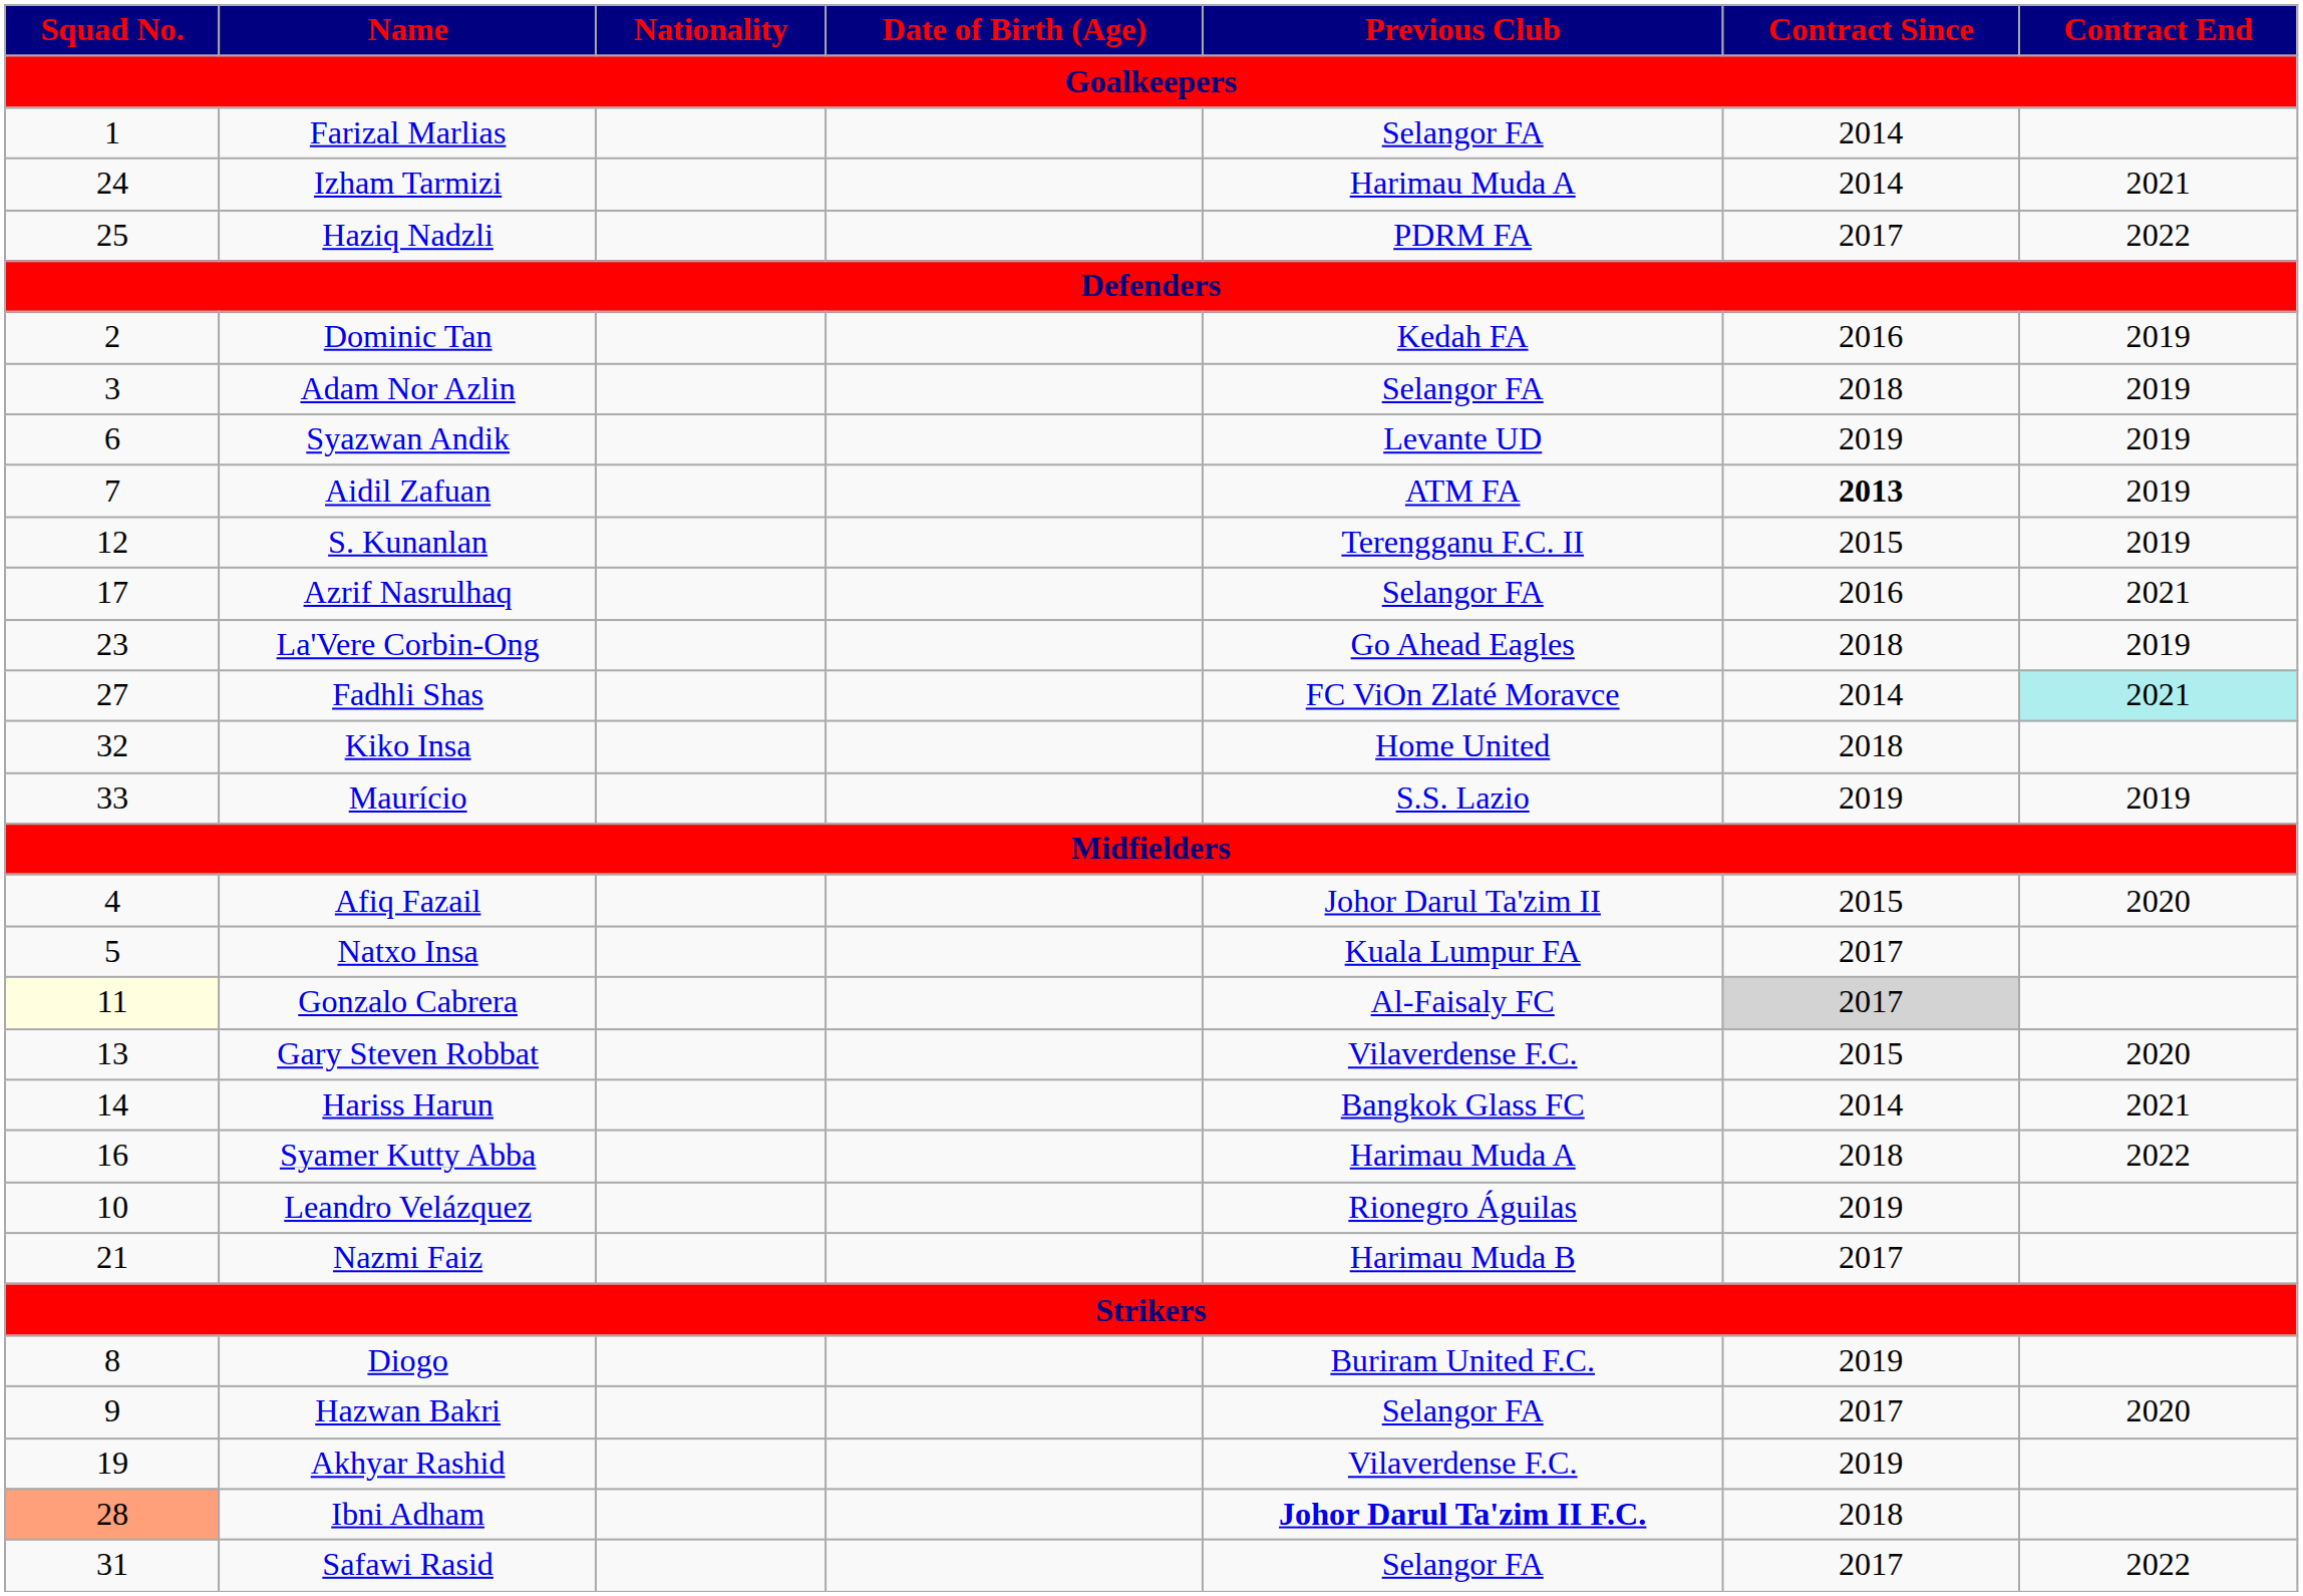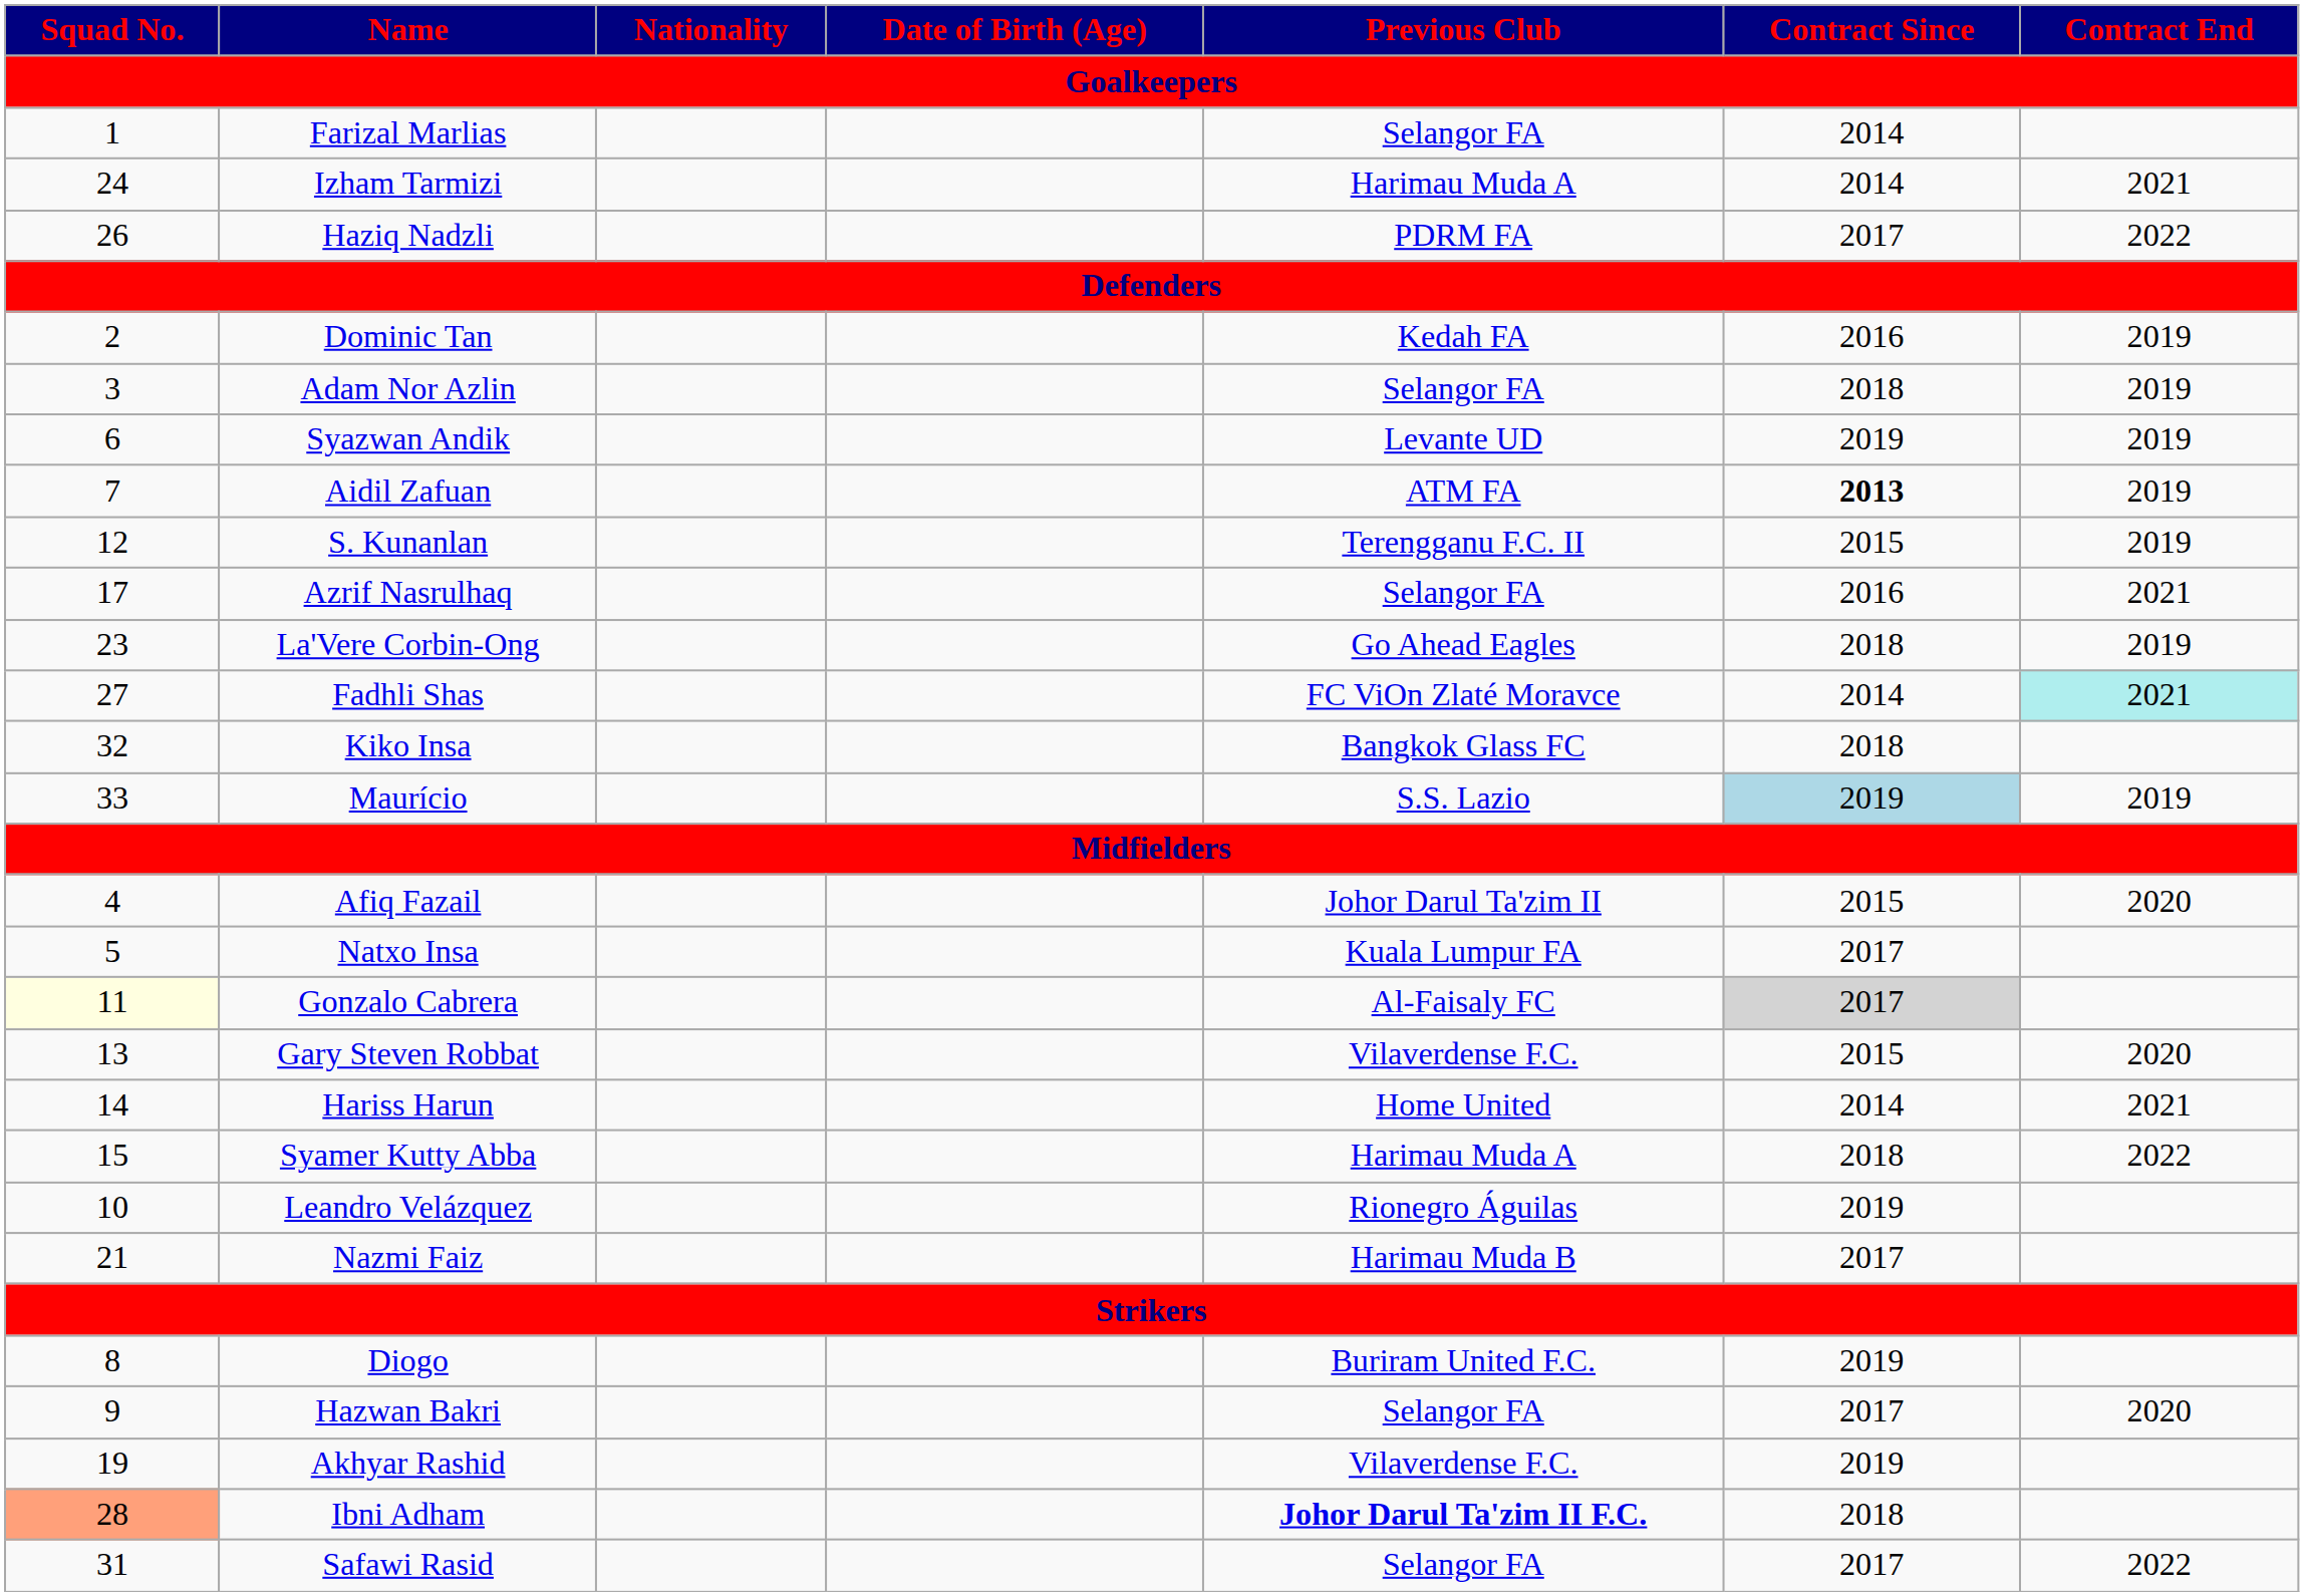Haziq Nadzli | Squad No.: 25 -> 26
Kiko Insa | Previous Club: Home United -> Bangkok Glass FC
Maurício | Contract Since: no background -> lightblue background
Hariss Harun | Previous Club: Bangkok Glass FC -> Home United
Syamer Kutty Abba | Squad No.: 16 -> 15
